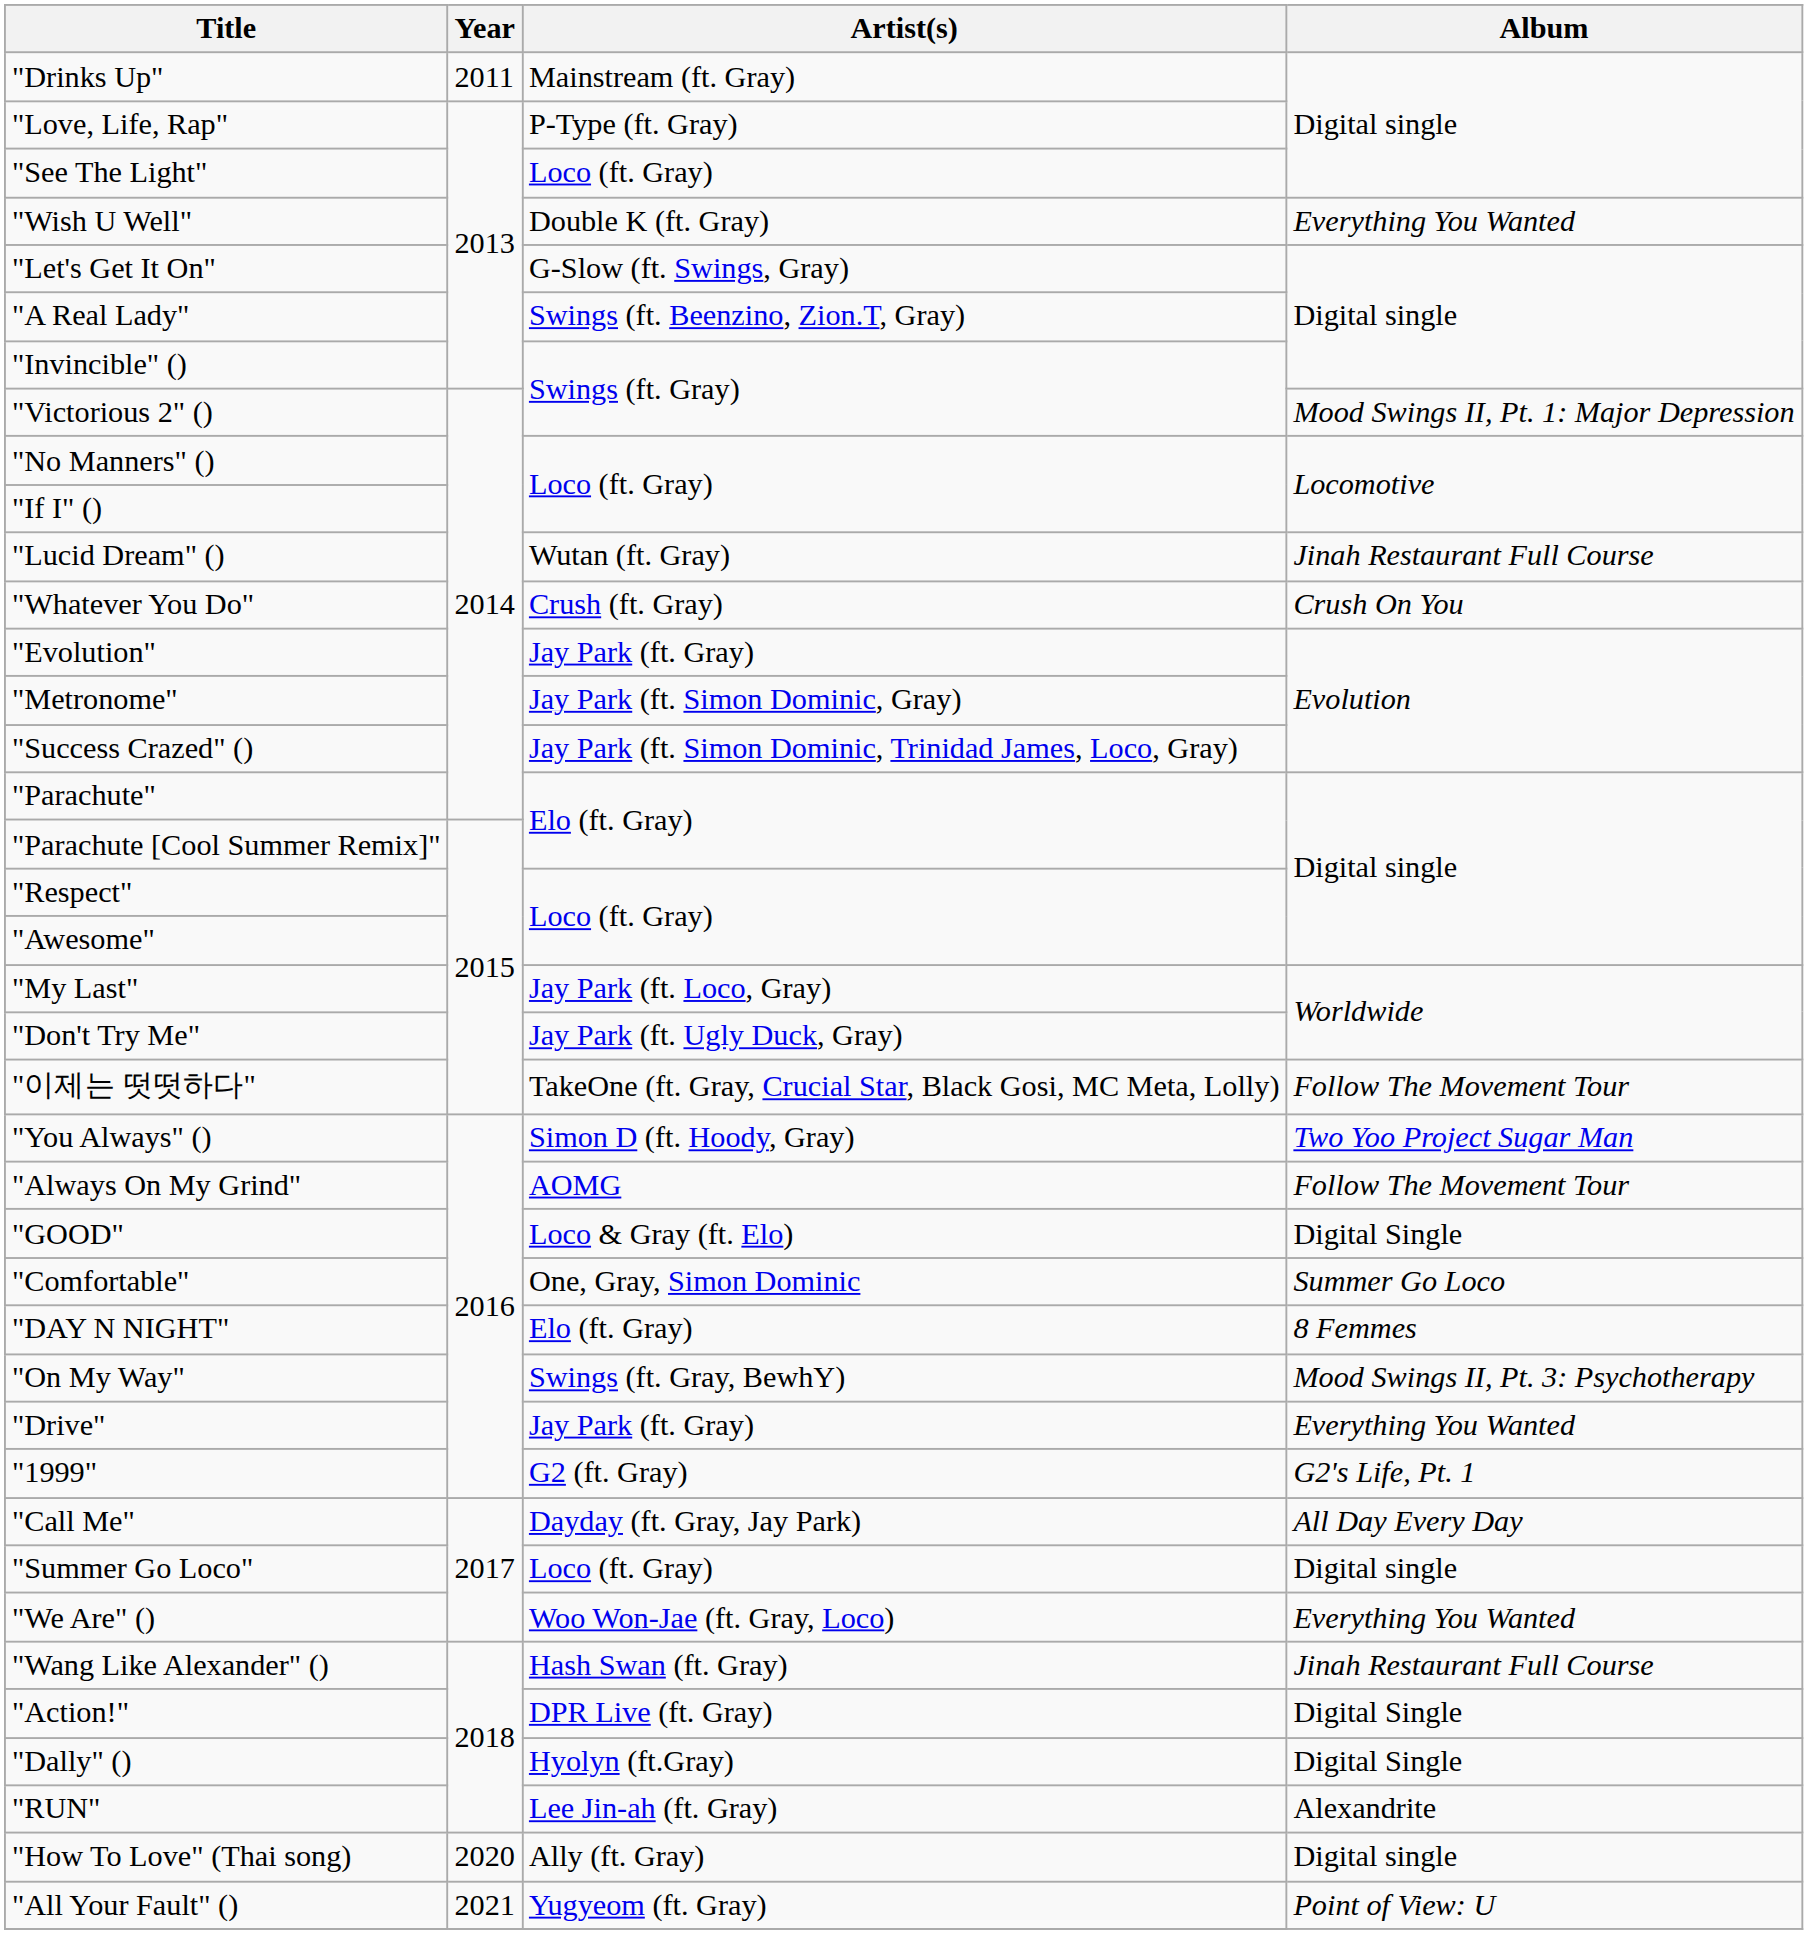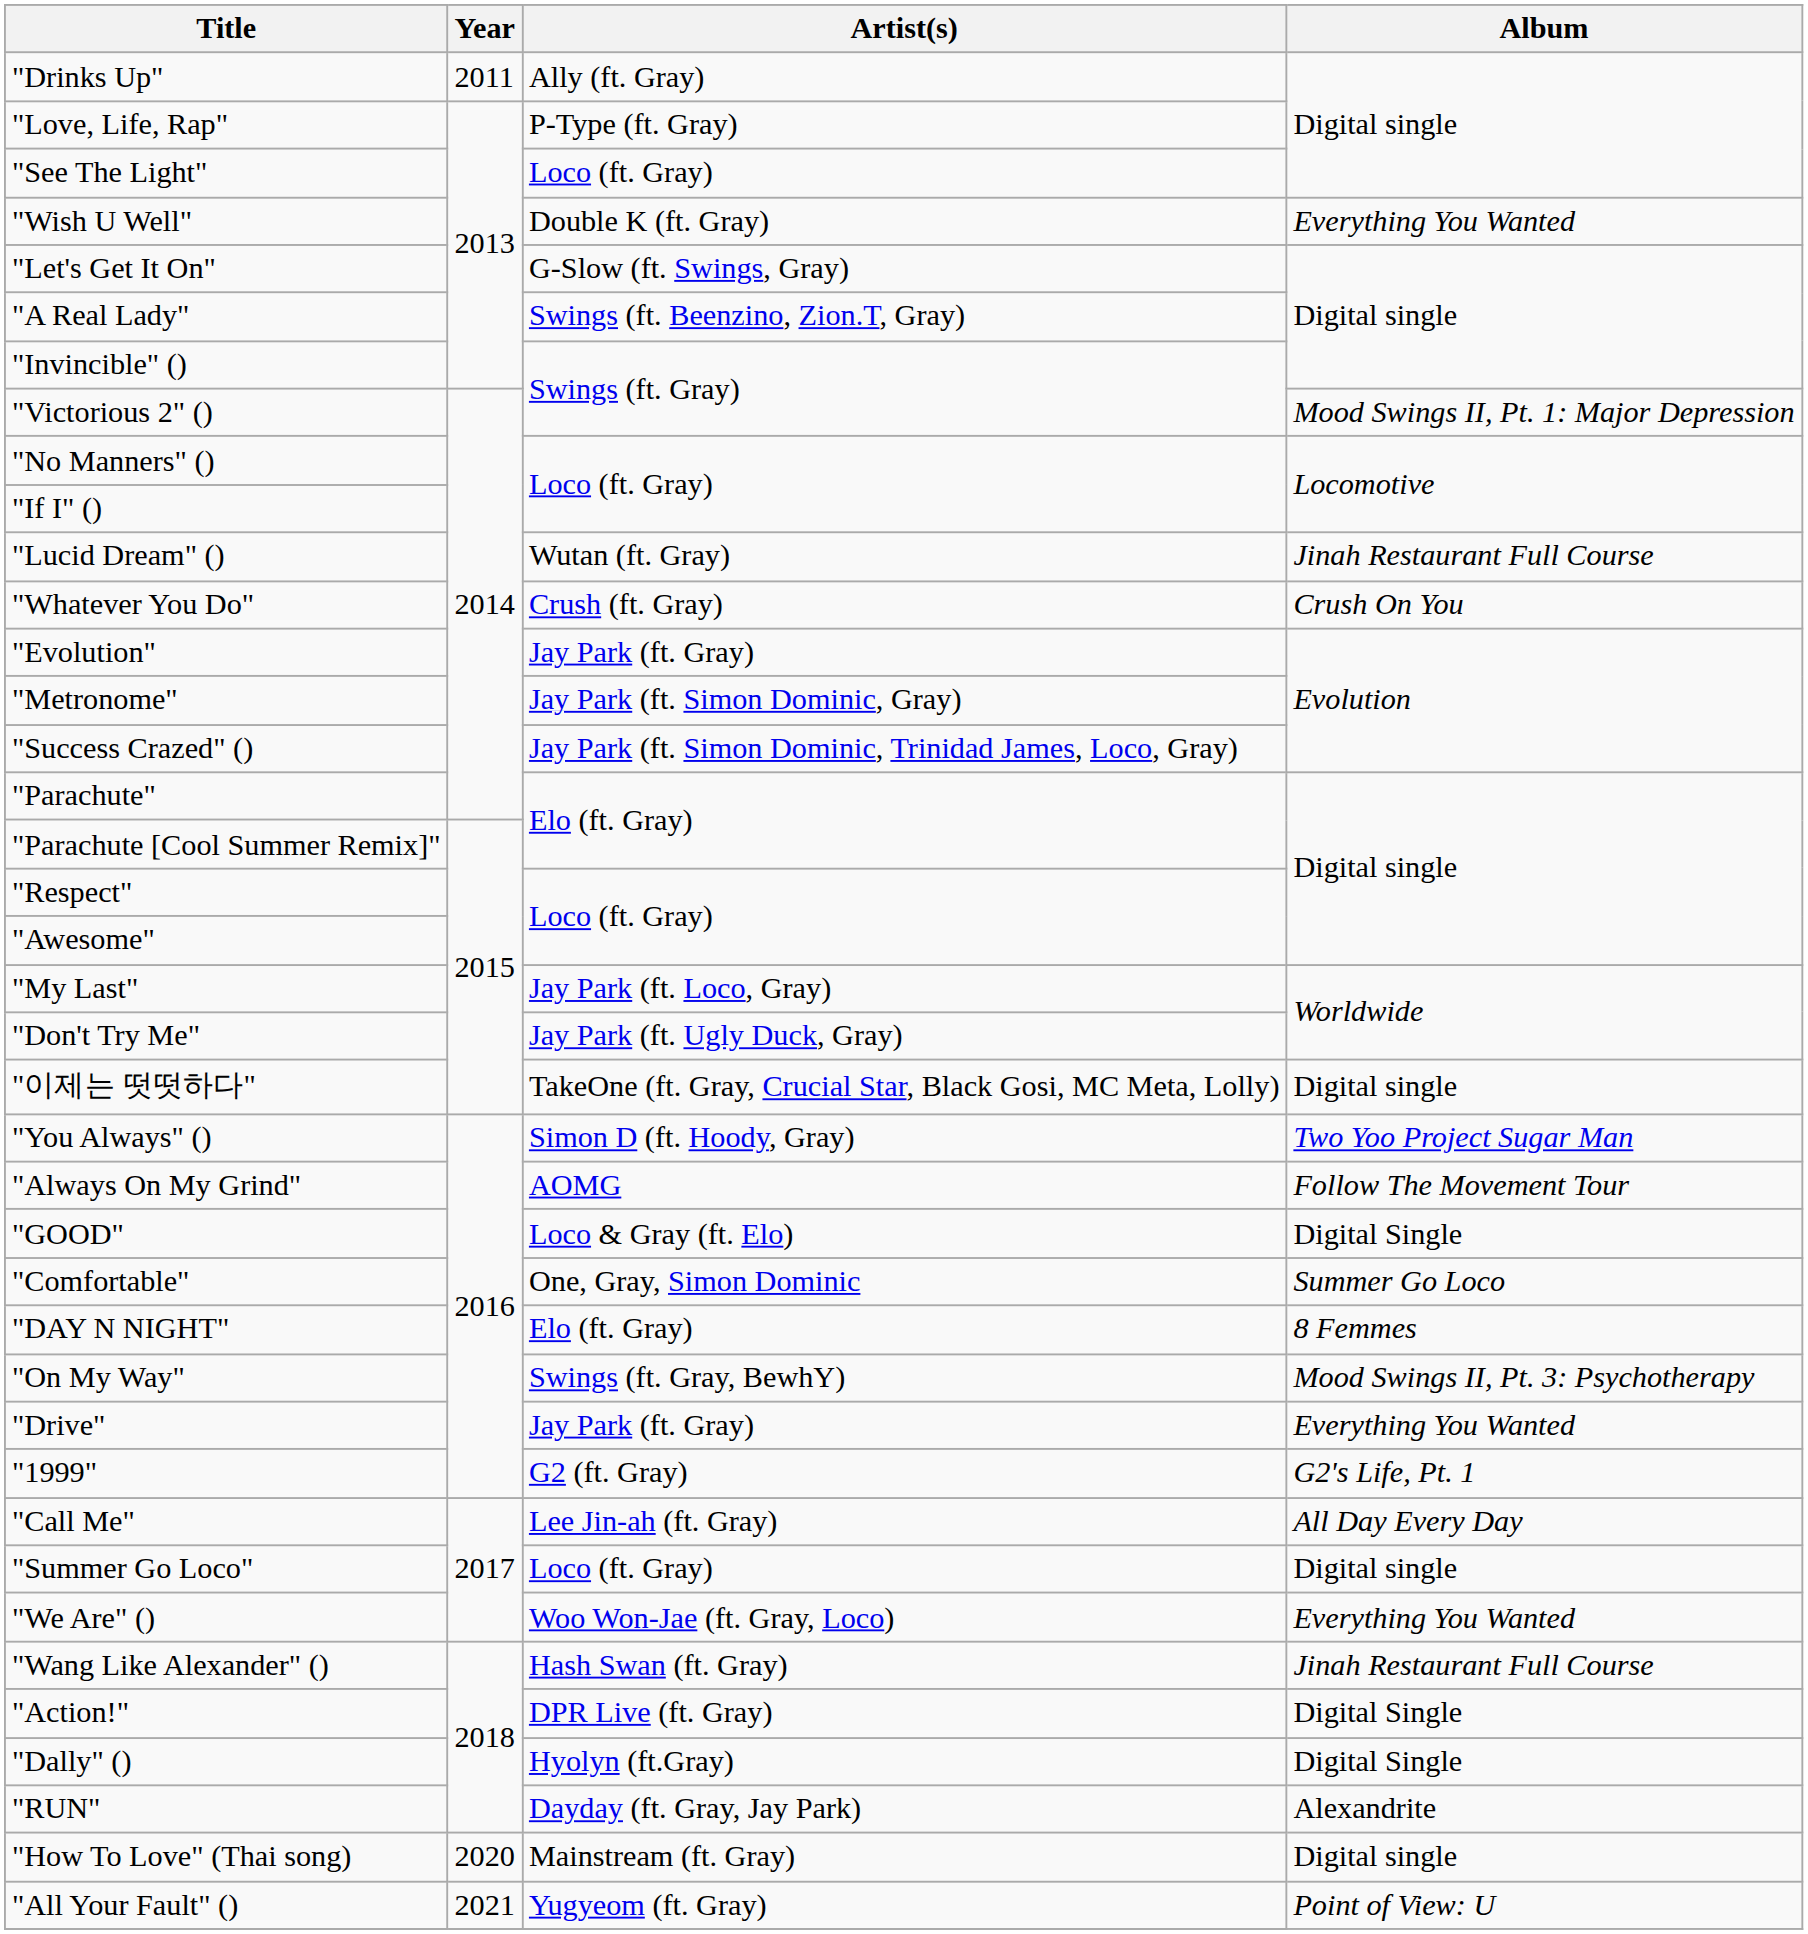"Drinks Up" | Artist(s): Mainstream (ft. Gray) -> Ally (ft. Gray)
"이제는 떳떳하다" | Album: Follow The Movement Tour -> Digital single
"Call Me" | Artist(s): Dayday (ft. Gray, Jay Park) -> Lee Jin-ah (ft. Gray)
"RUN" | Artist(s): Lee Jin-ah (ft. Gray) -> Dayday (ft. Gray, Jay Park)
"How To Love" (Thai song) | Artist(s): Ally (ft. Gray) -> Mainstream (ft. Gray)
